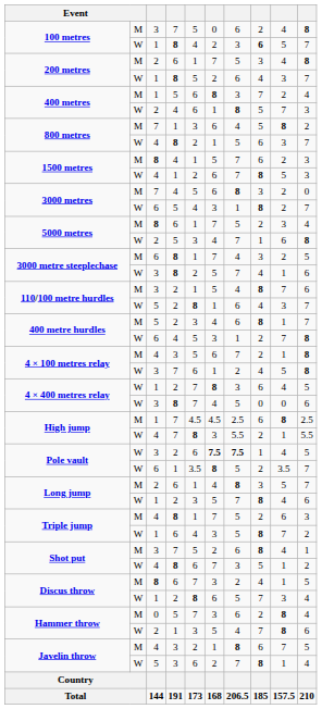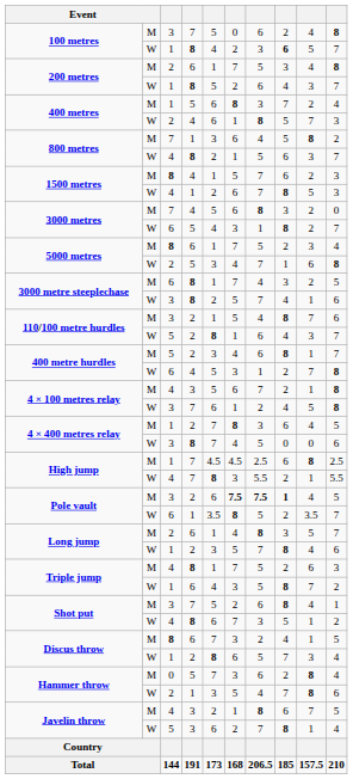4 × 400 metres relay / 1 | column 2: W -> M
Pole vault / 3 | column 2: W -> M
Pole vault / 3 | column 8: normal -> bold
